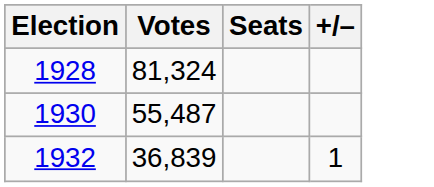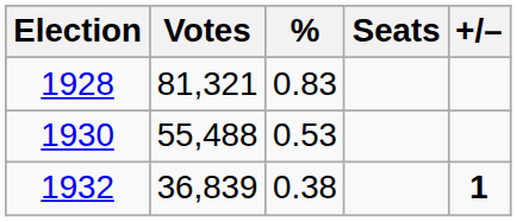+ column: % | 0.83 | 0.53 | 0.38
1928 | Votes: 81,324 -> 81,321
1930 | Votes: 55,487 -> 55,488
1932 | +/–: normal -> bold
